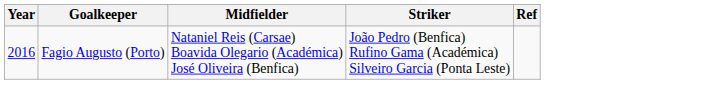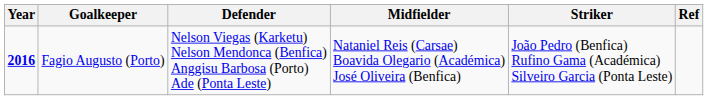+ column: Defender | Nelson Viegas (Karketu) Nelson Mendonca (Benfica) Anggisu Barbosa (Porto) Ade (Ponta Leste)
Fagio Augusto (Porto) | Year: normal -> bold
